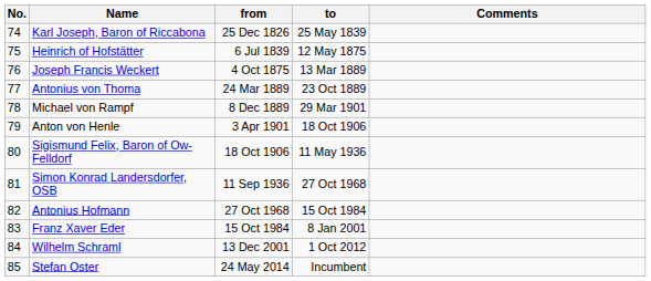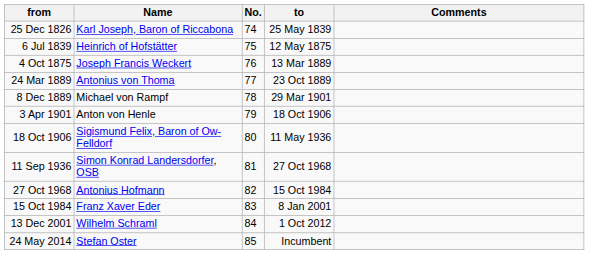columns swapped: No. <-> from
